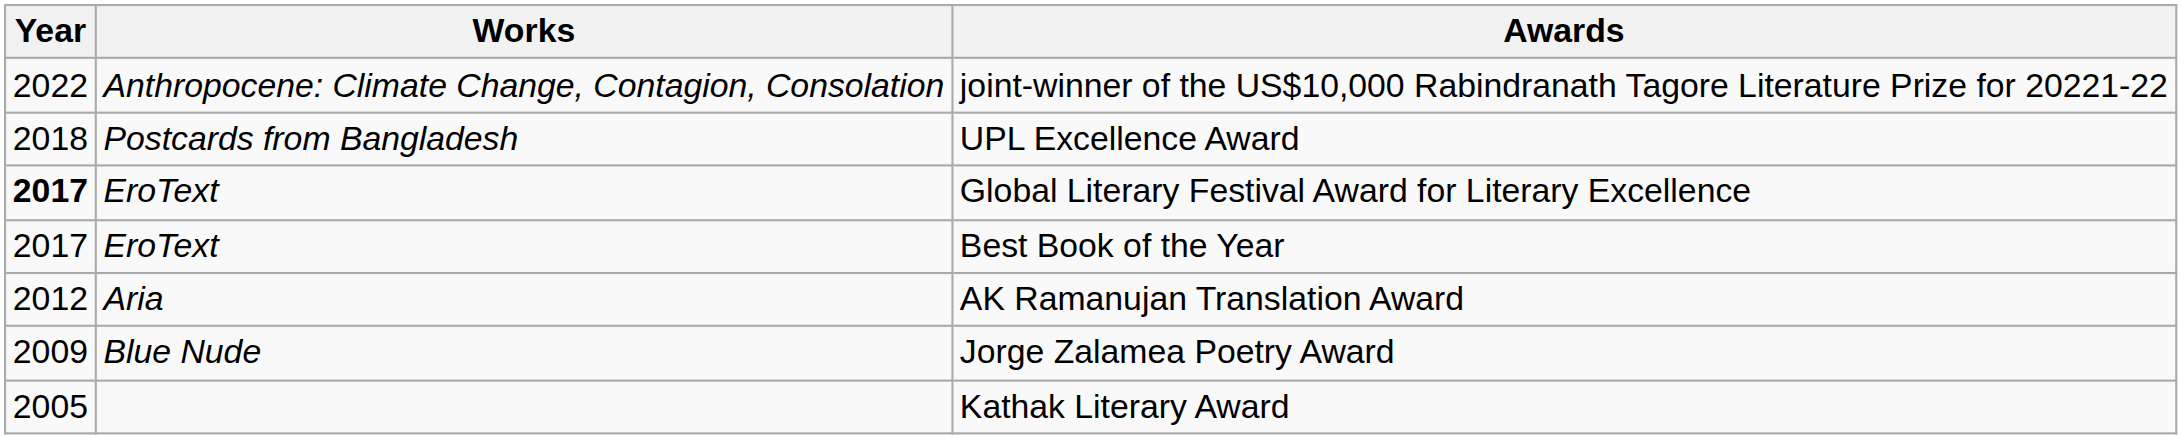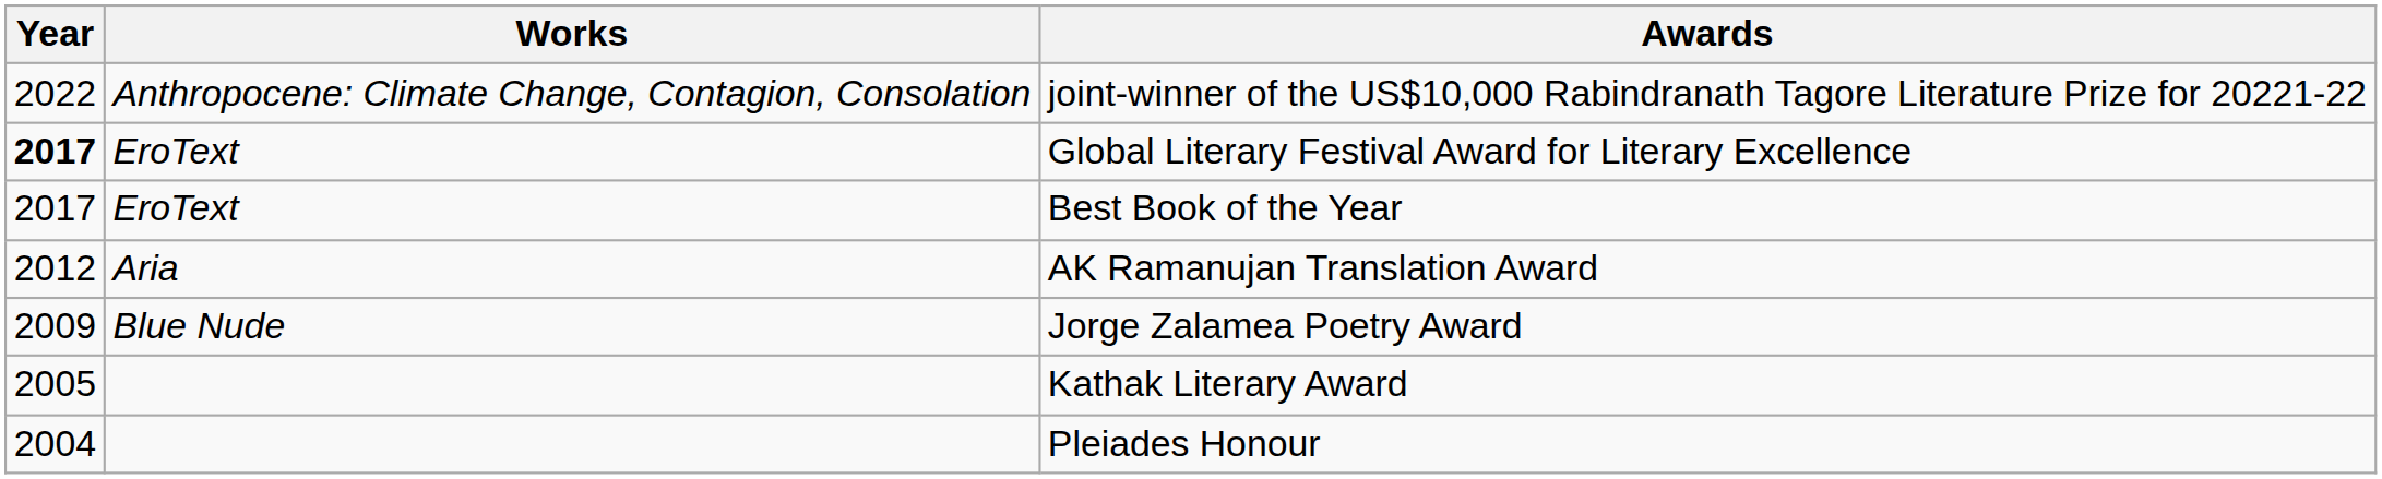- row: 2018 | Postcards from Bangladesh | UPL Excellence Award
+ row: 2004 | Pleiades Honour
